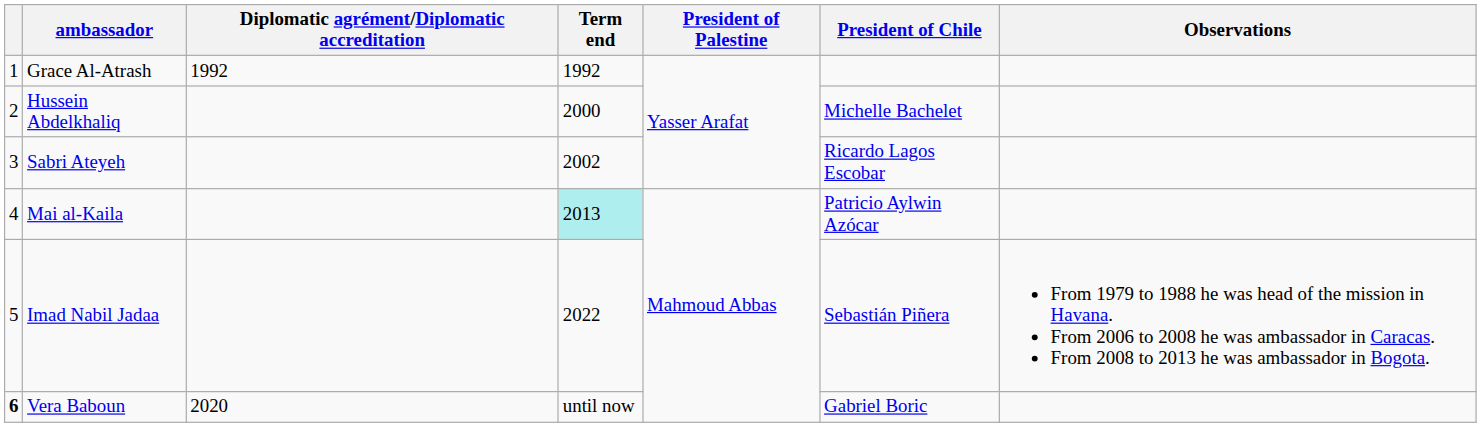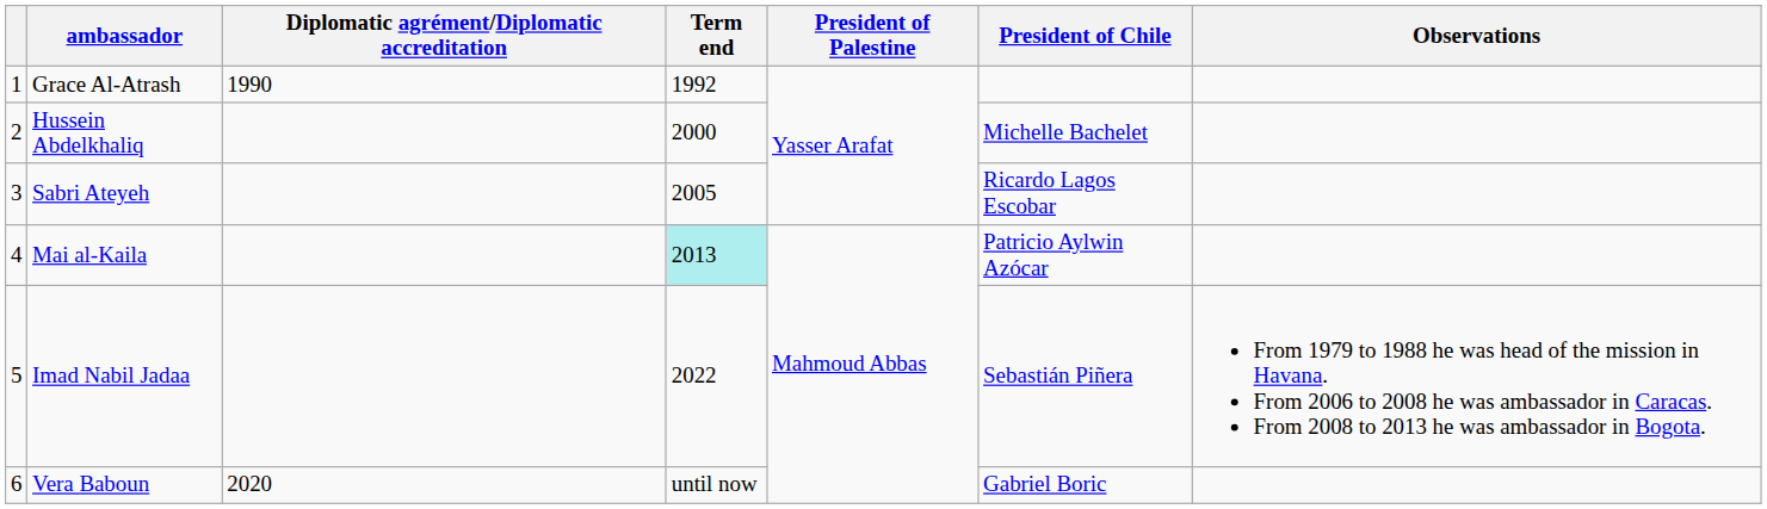Grace Al-Atrash | Diplomatic agrément/Diplomatic accreditation: 1992 -> 1990
Sabri Ateyeh | Term end: 2002 -> 2005
Vera Baboun | column 1: bold -> normal
